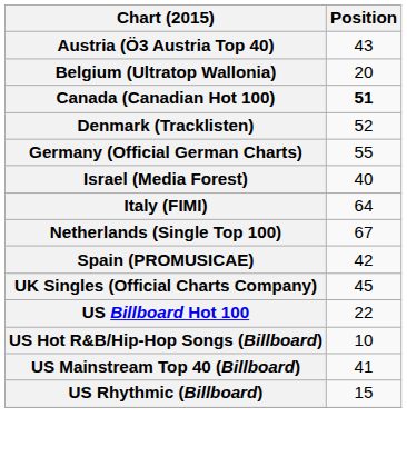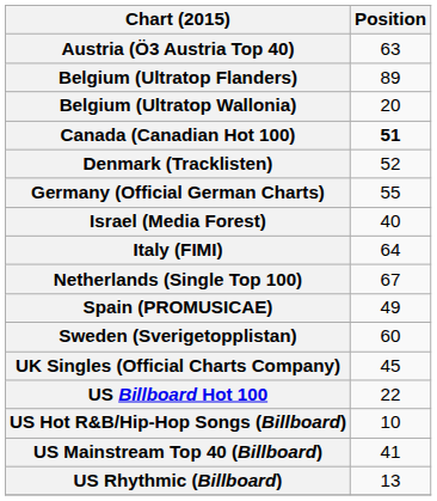Austria (Ö3 Austria Top 40) | Position: 43 -> 63
+ row: Belgium (Ultratop Flanders) | 89
Spain (PROMUSICAE) | Position: 42 -> 49
+ row: Sweden (Sverigetopplistan) | 60
US Rhythmic (Billboard) | Position: 15 -> 13
